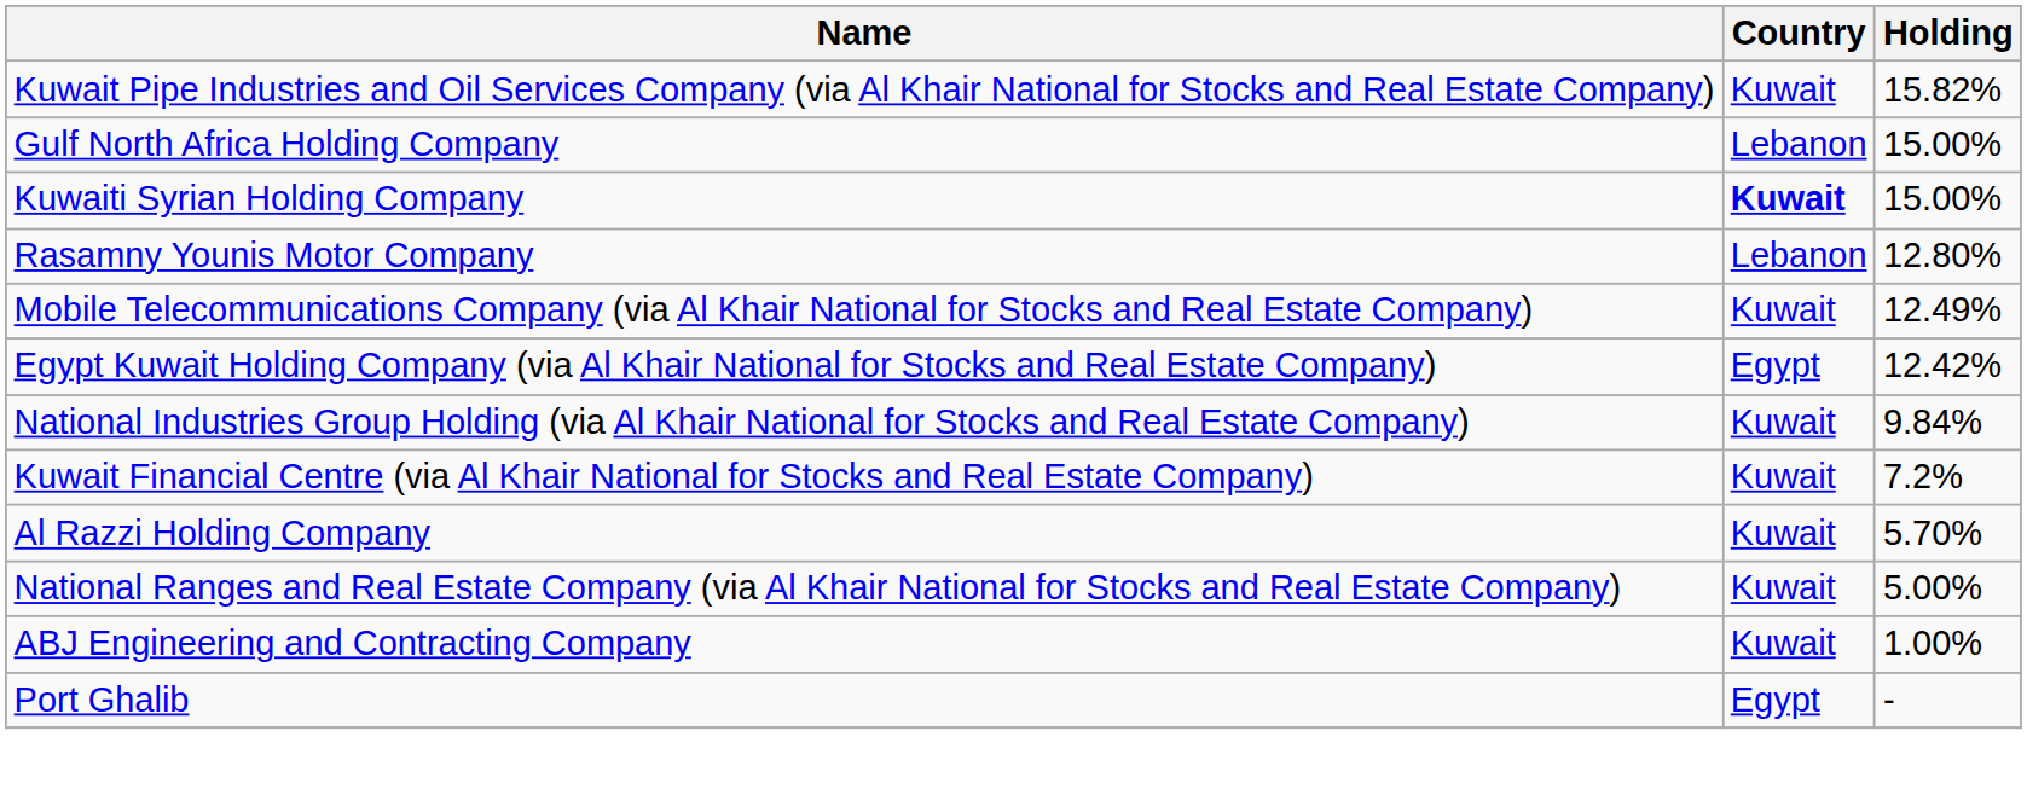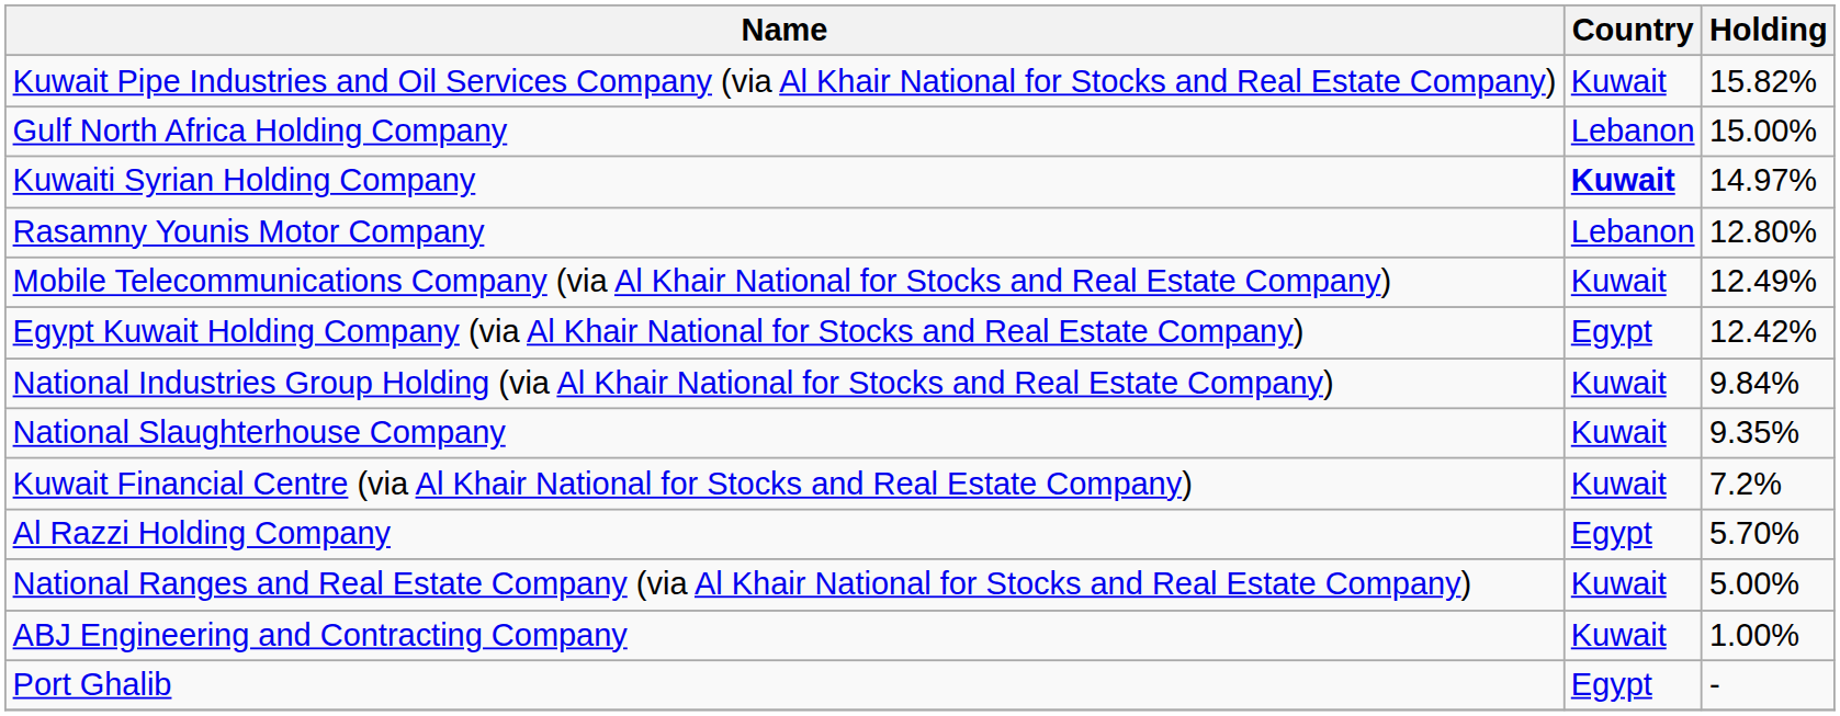Kuwaiti Syrian Holding Company | Holding: 15.00% -> 14.97%
+ row: National Slaughterhouse Company | Kuwait | 9.35%
Al Razzi Holding Company | Country: Kuwait -> Egypt
